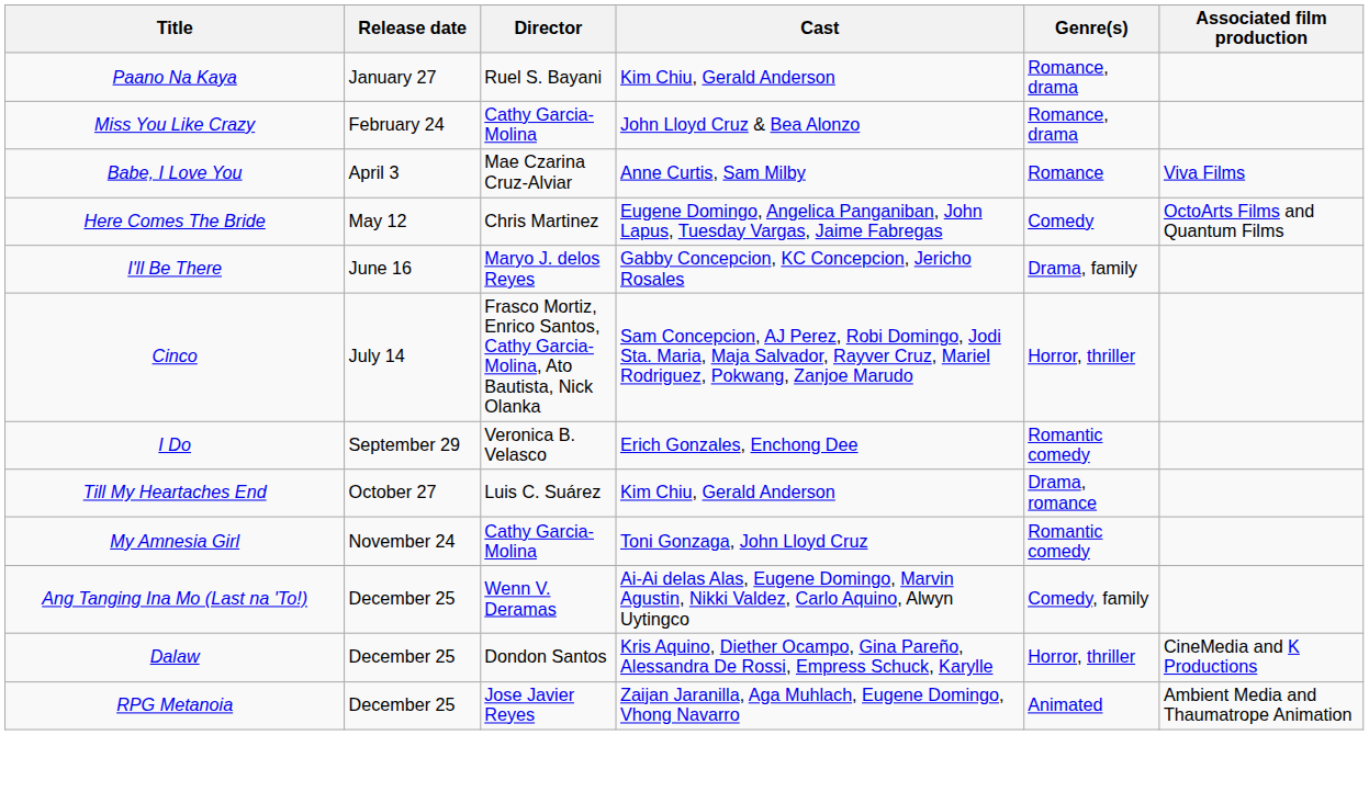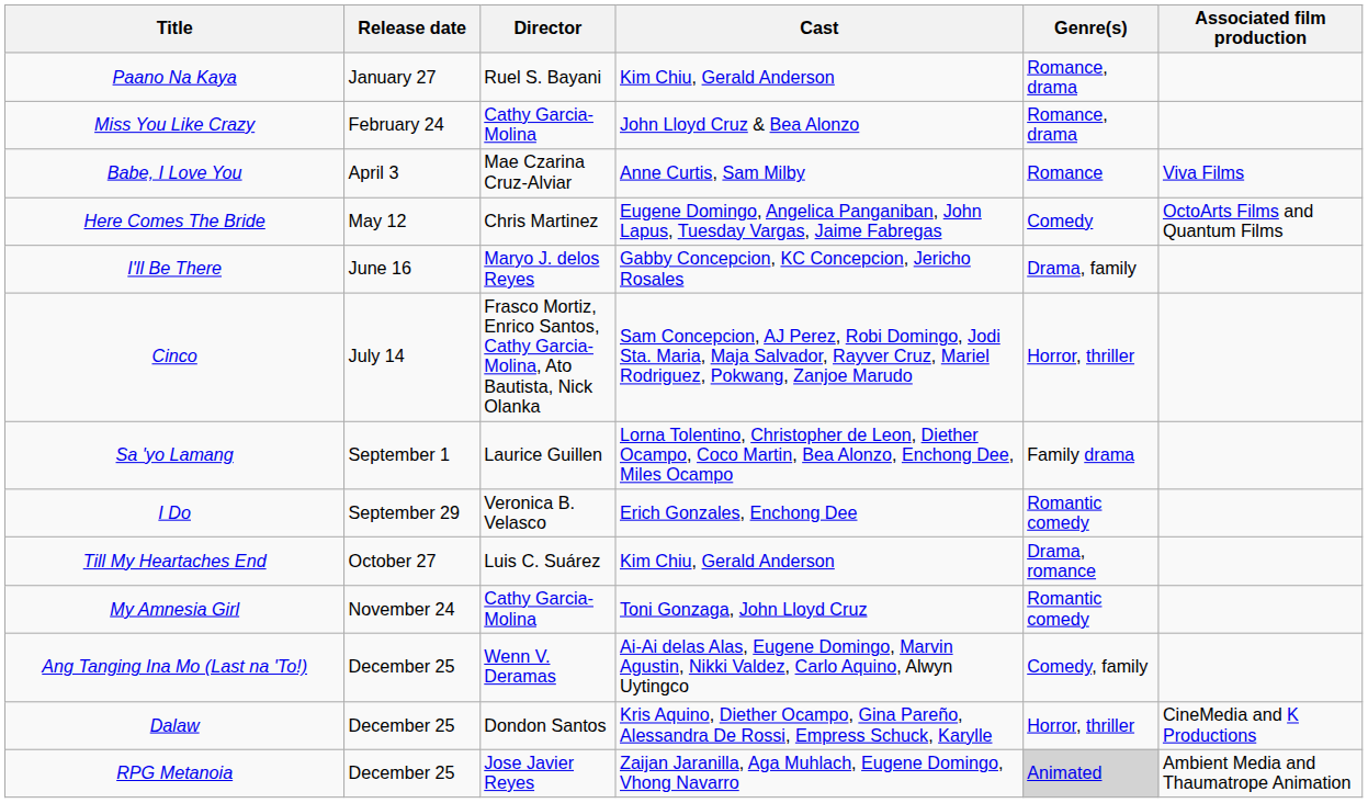+ row: Sa 'yo Lamang | September 1 | Laurice Guillen | Lorna Tolentino, Christopher de Leon, Diether Ocampo, Coco Martin, Bea Alonzo, Enchong Dee, Miles Ocampo | Family drama
RPG Metanoia | Genre(s): no background -> lightgrey background
